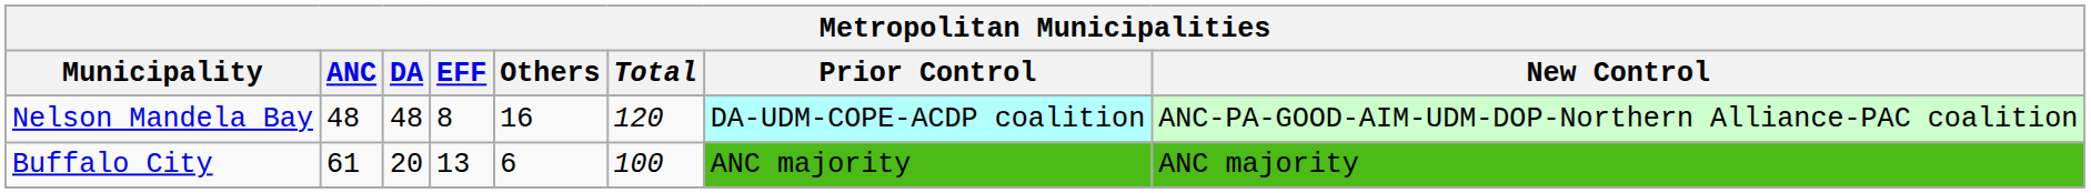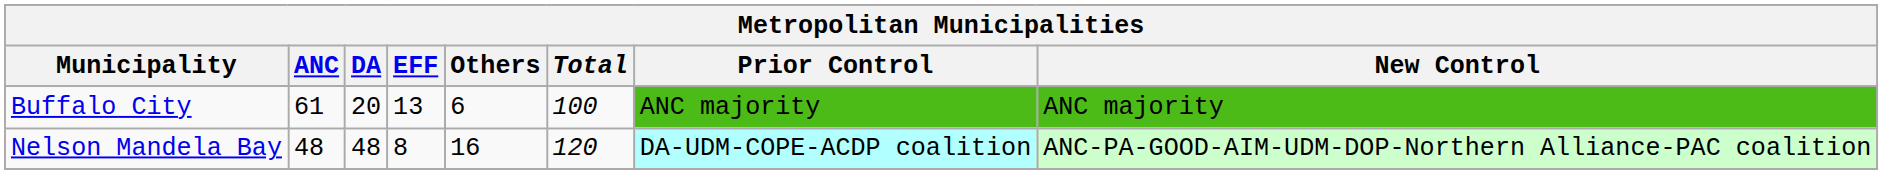rows swapped: Buffalo City <-> Nelson Mandela Bay
